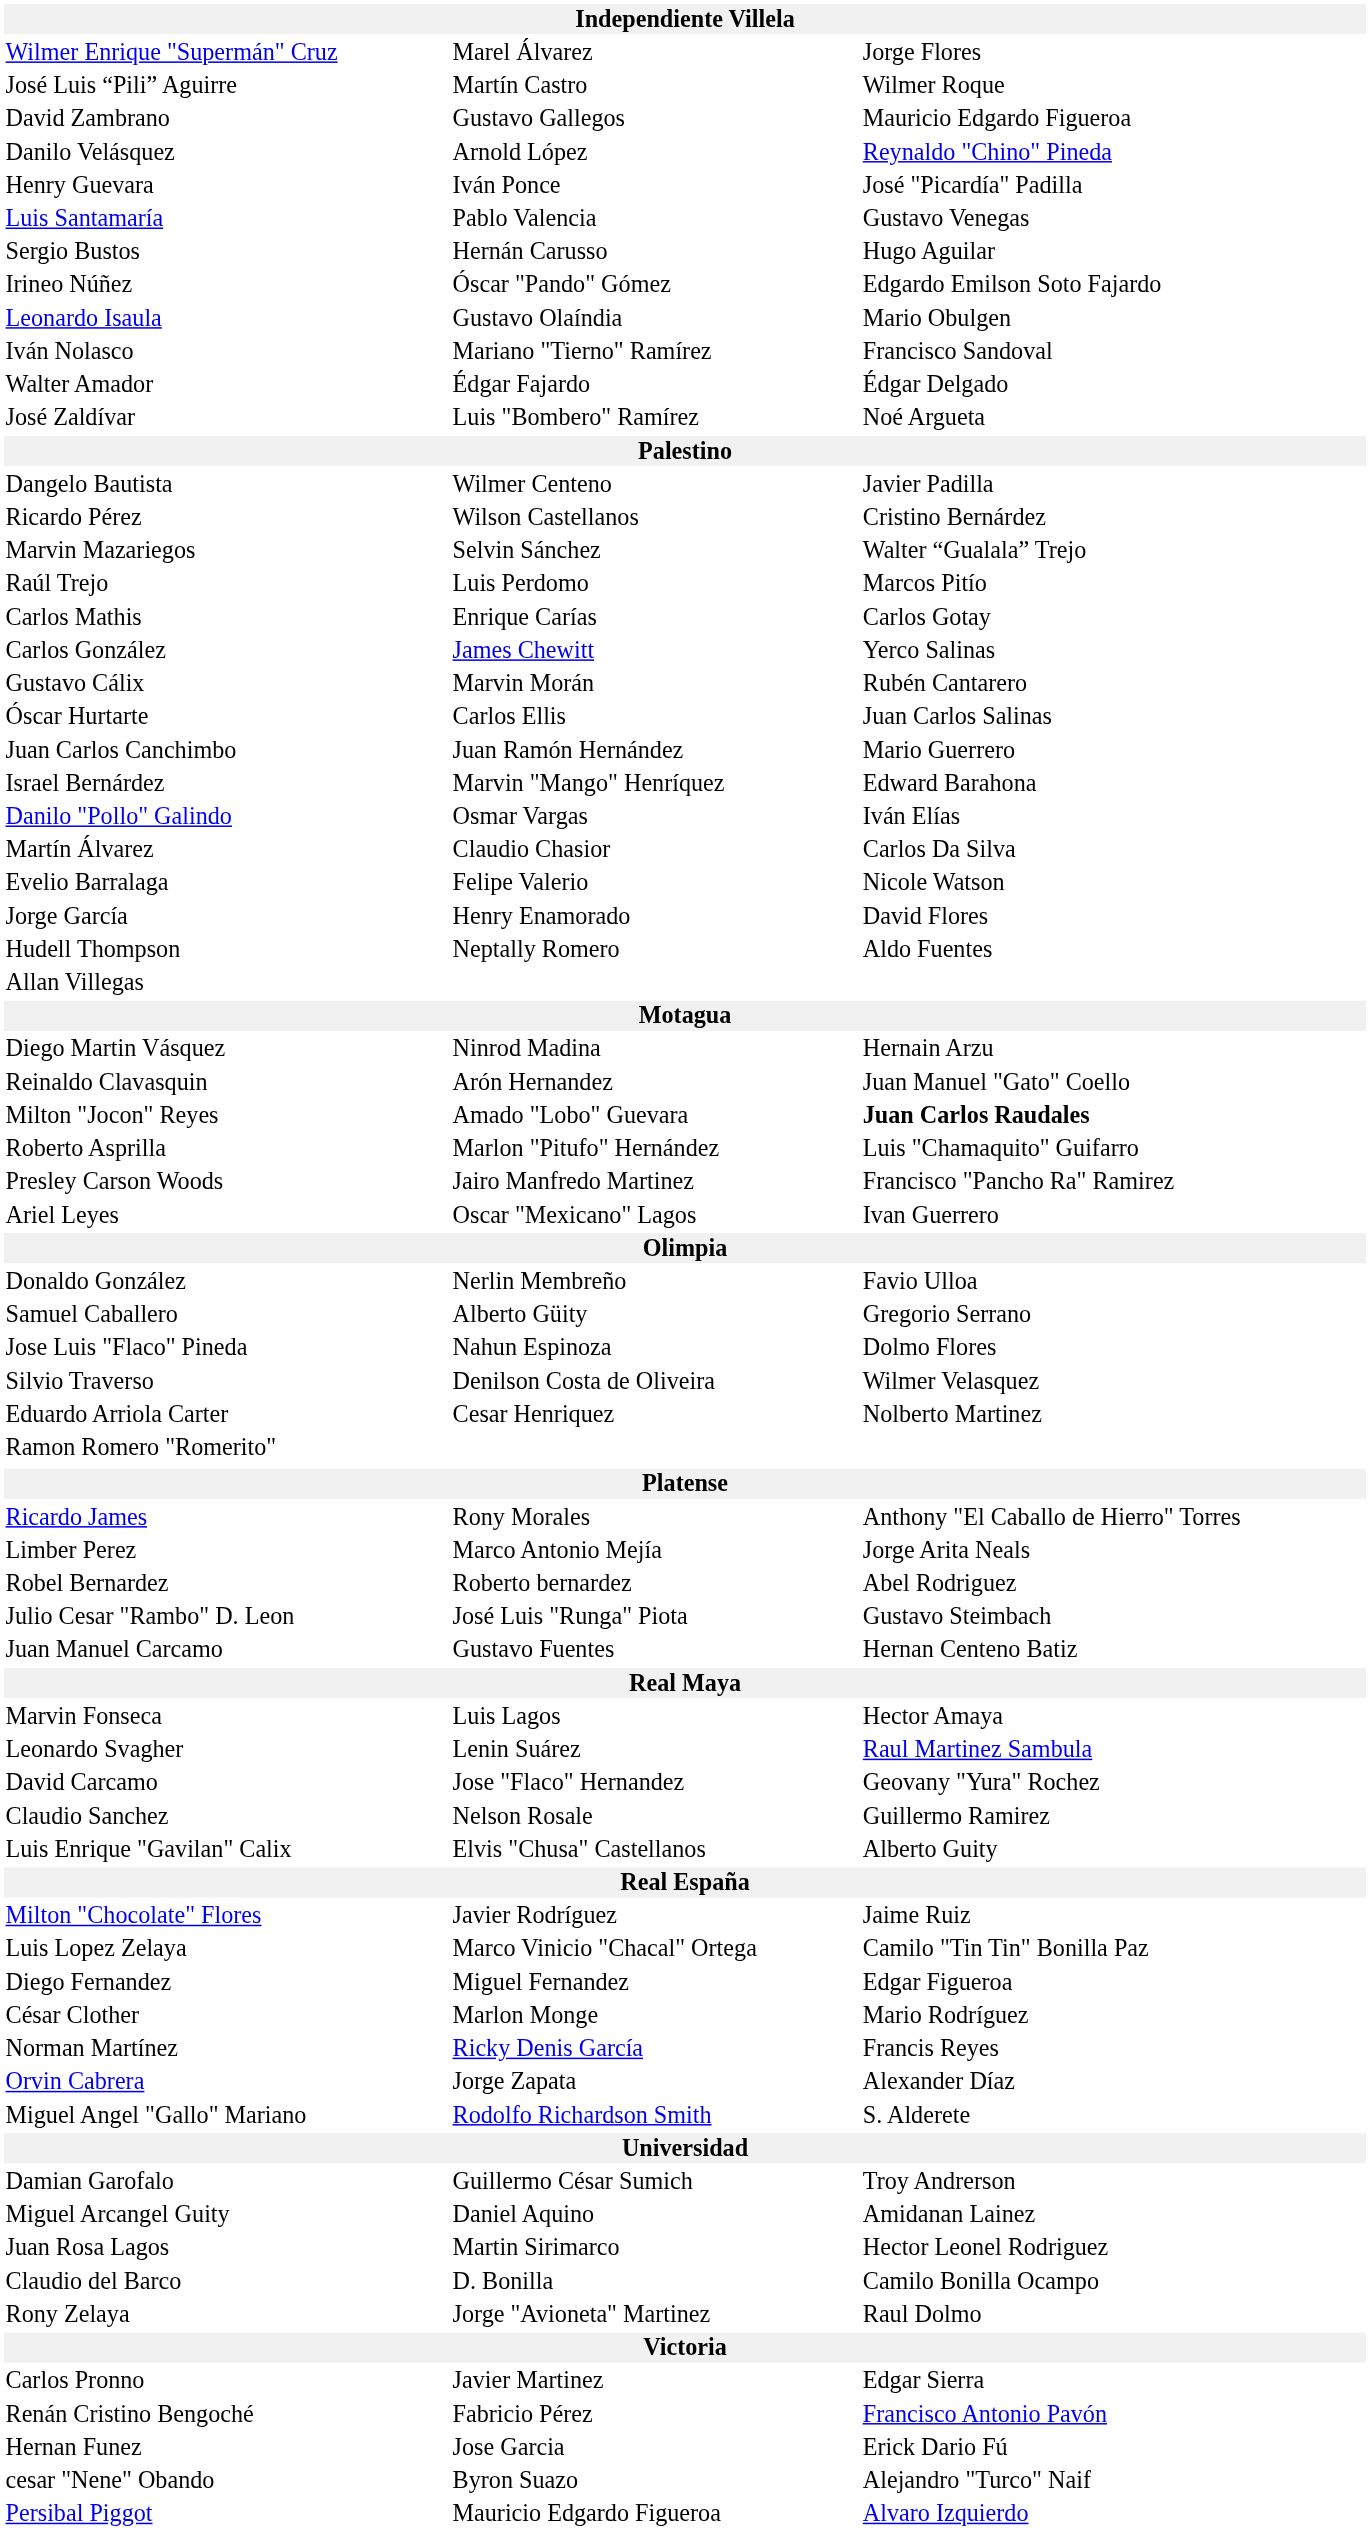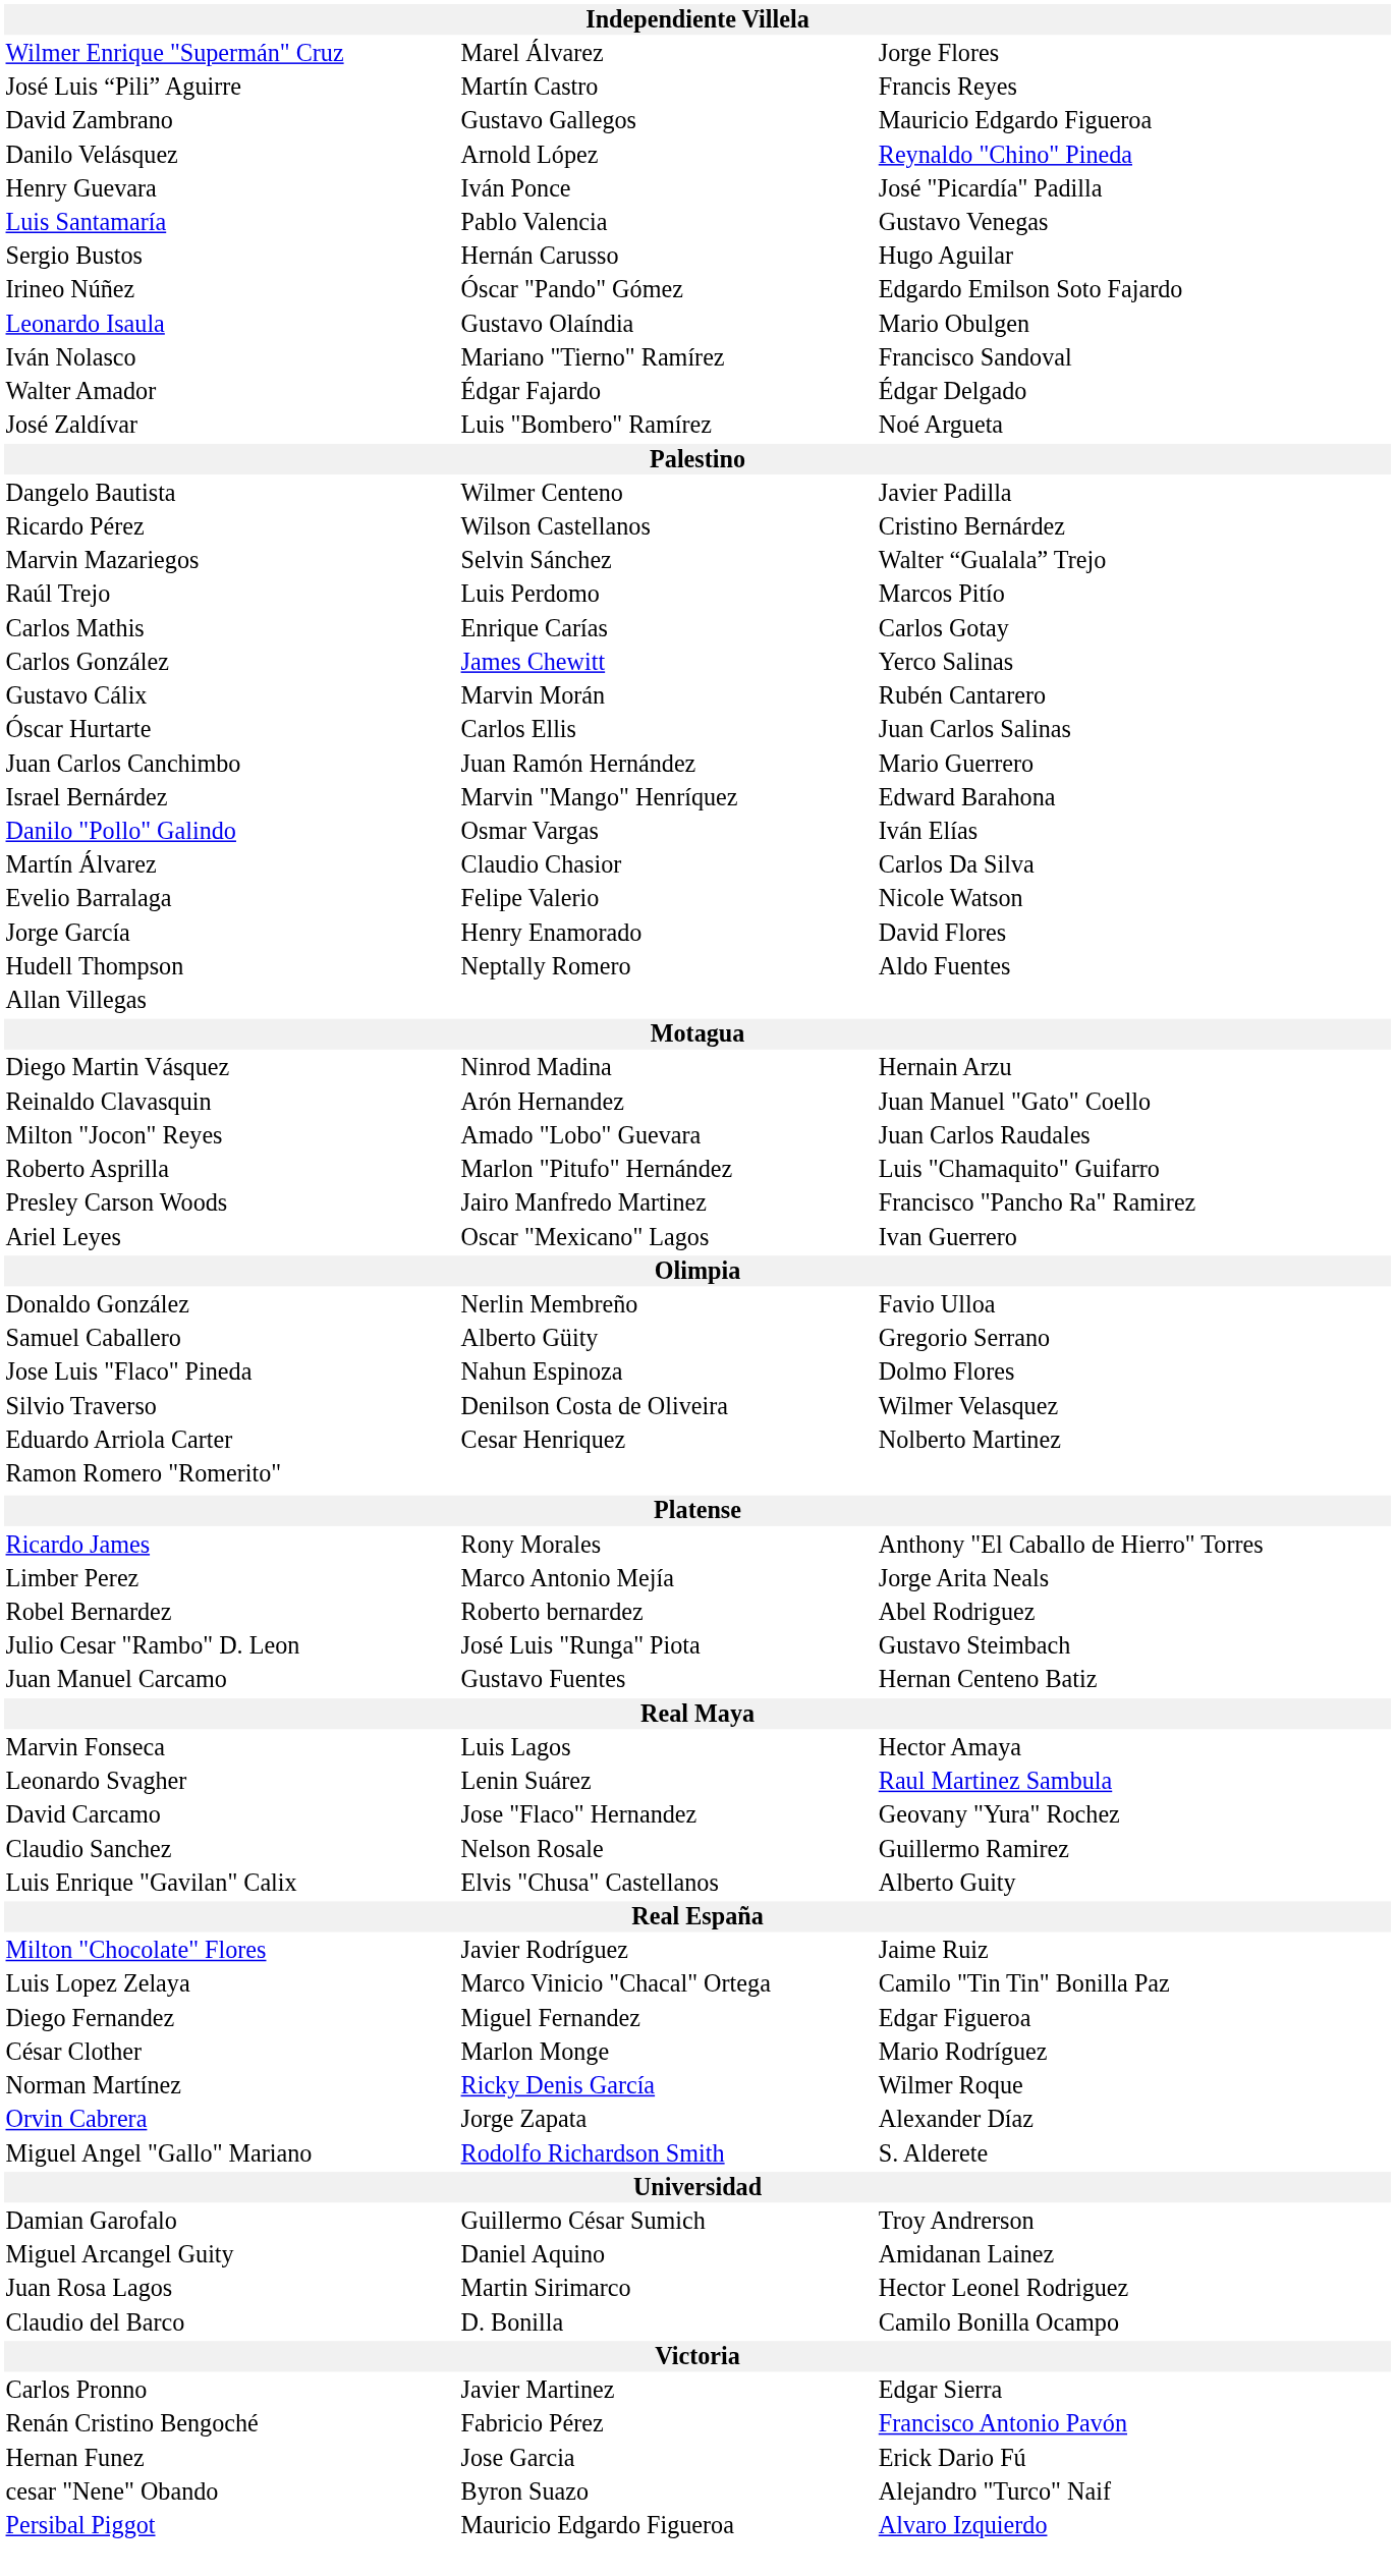José Luis “Pili” Aguirre | column 3: Wilmer Roque -> Francis Reyes
Milton "Jocon" Reyes | column 3: bold -> normal
Norman Martínez | column 3: Francis Reyes -> Wilmer Roque
- row: Rony Zelaya | Jorge "Avioneta" Martinez | Raul Dolmo
